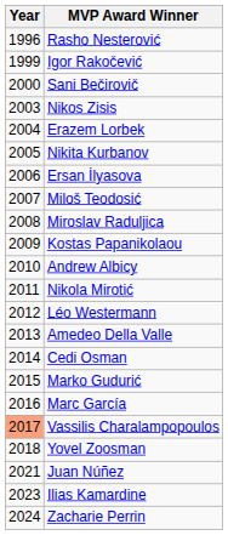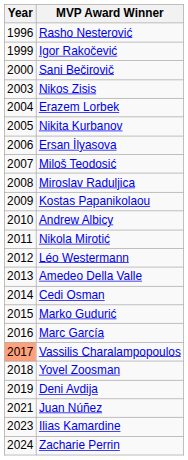+ row: 2019 | Deni Avdija
